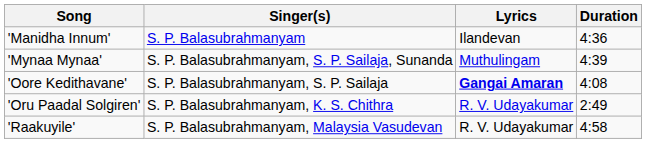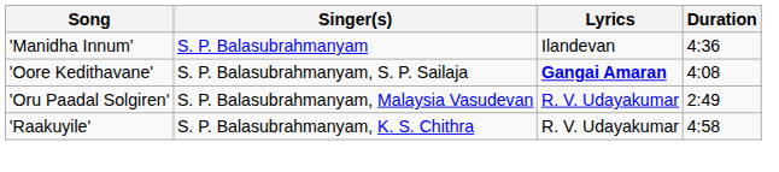- row: 'Mynaa Mynaa' | S. P. Balasubrahmanyam, S. P. Sailaja, Sunanda | Muthulingam | 4:39
'Oru Paadal Solgiren' | Singer(s): S. P. Balasubrahmanyam, K. S. Chithra -> S. P. Balasubrahmanyam, Malaysia Vasudevan
'Raakuyile' | Singer(s): S. P. Balasubrahmanyam, Malaysia Vasudevan -> S. P. Balasubrahmanyam, K. S. Chithra
